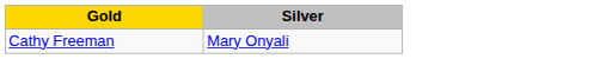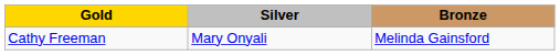+ column: Bronze | Melinda Gainsford
